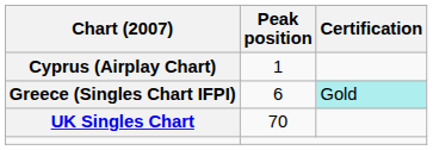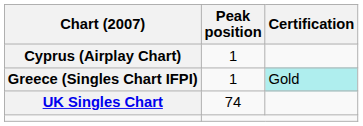Greece (Singles Chart IFPI) | Peak position: 6 -> 1
UK Singles Chart | Peak position: 70 -> 74
